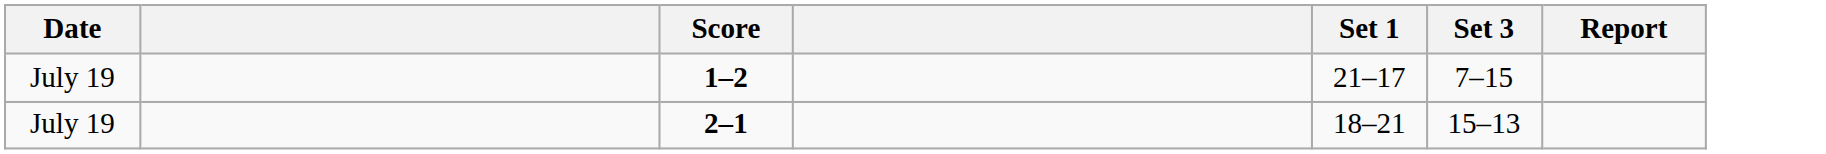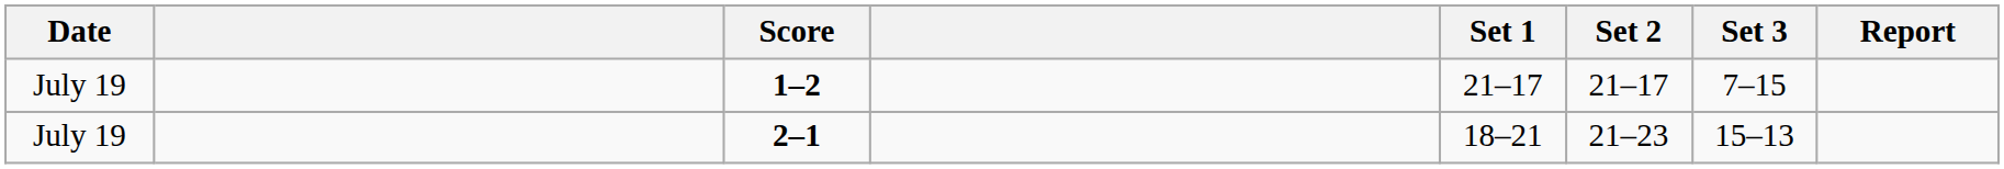+ column: Set 2 | 21–17 | 21–23
